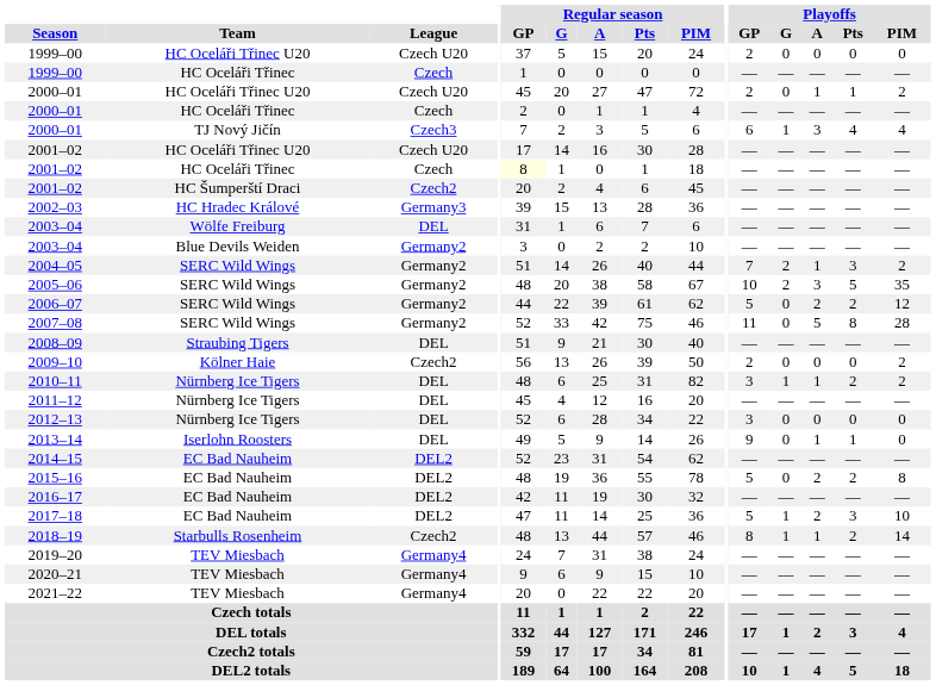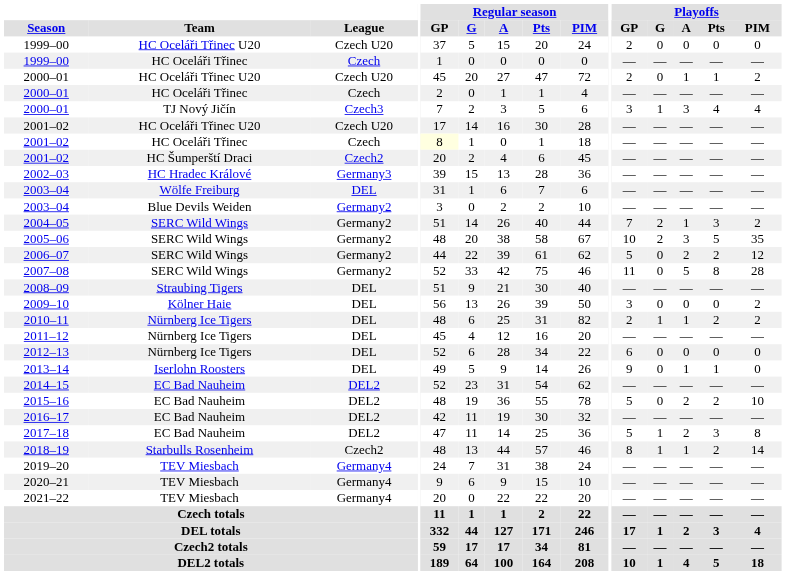2000–01 / TJ Nový Jičín | Playoffs / GP: 6 -> 3
2009–10 | League: Czech2 -> DEL
2009–10 | Playoffs / GP: 2 -> 3
2010–11 | Playoffs / GP: 3 -> 2
2012–13 | Playoffs / GP: 3 -> 6
2015–16 | Playoffs / PIM: 8 -> 10
2017–18 | Playoffs / PIM: 10 -> 8
